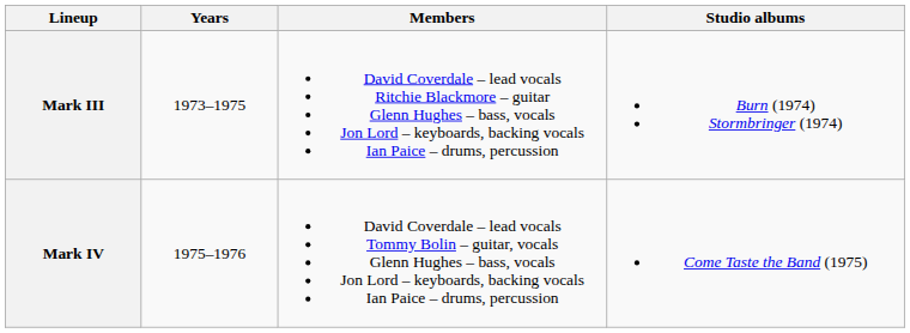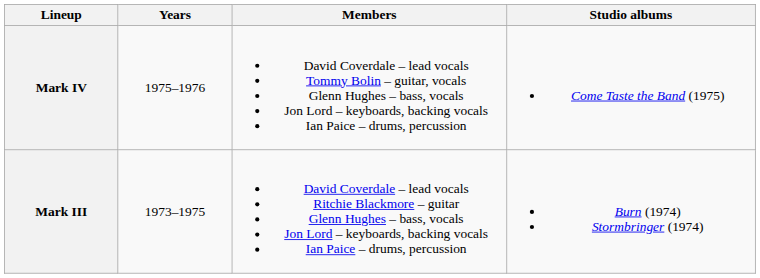rows swapped: Mark III <-> Mark IV
